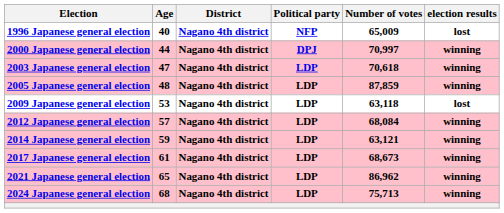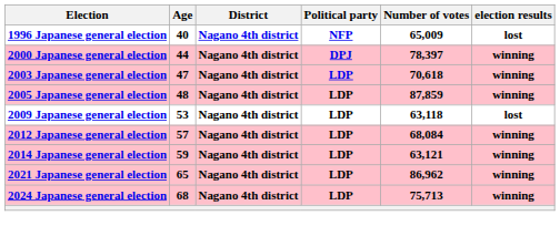2000 Japanese general election | Number of votes: 70,997 -> 78,397
- row: 2017 Japanese general election | 61 | Nagano 4th district | LDP | 68,673 | winning
